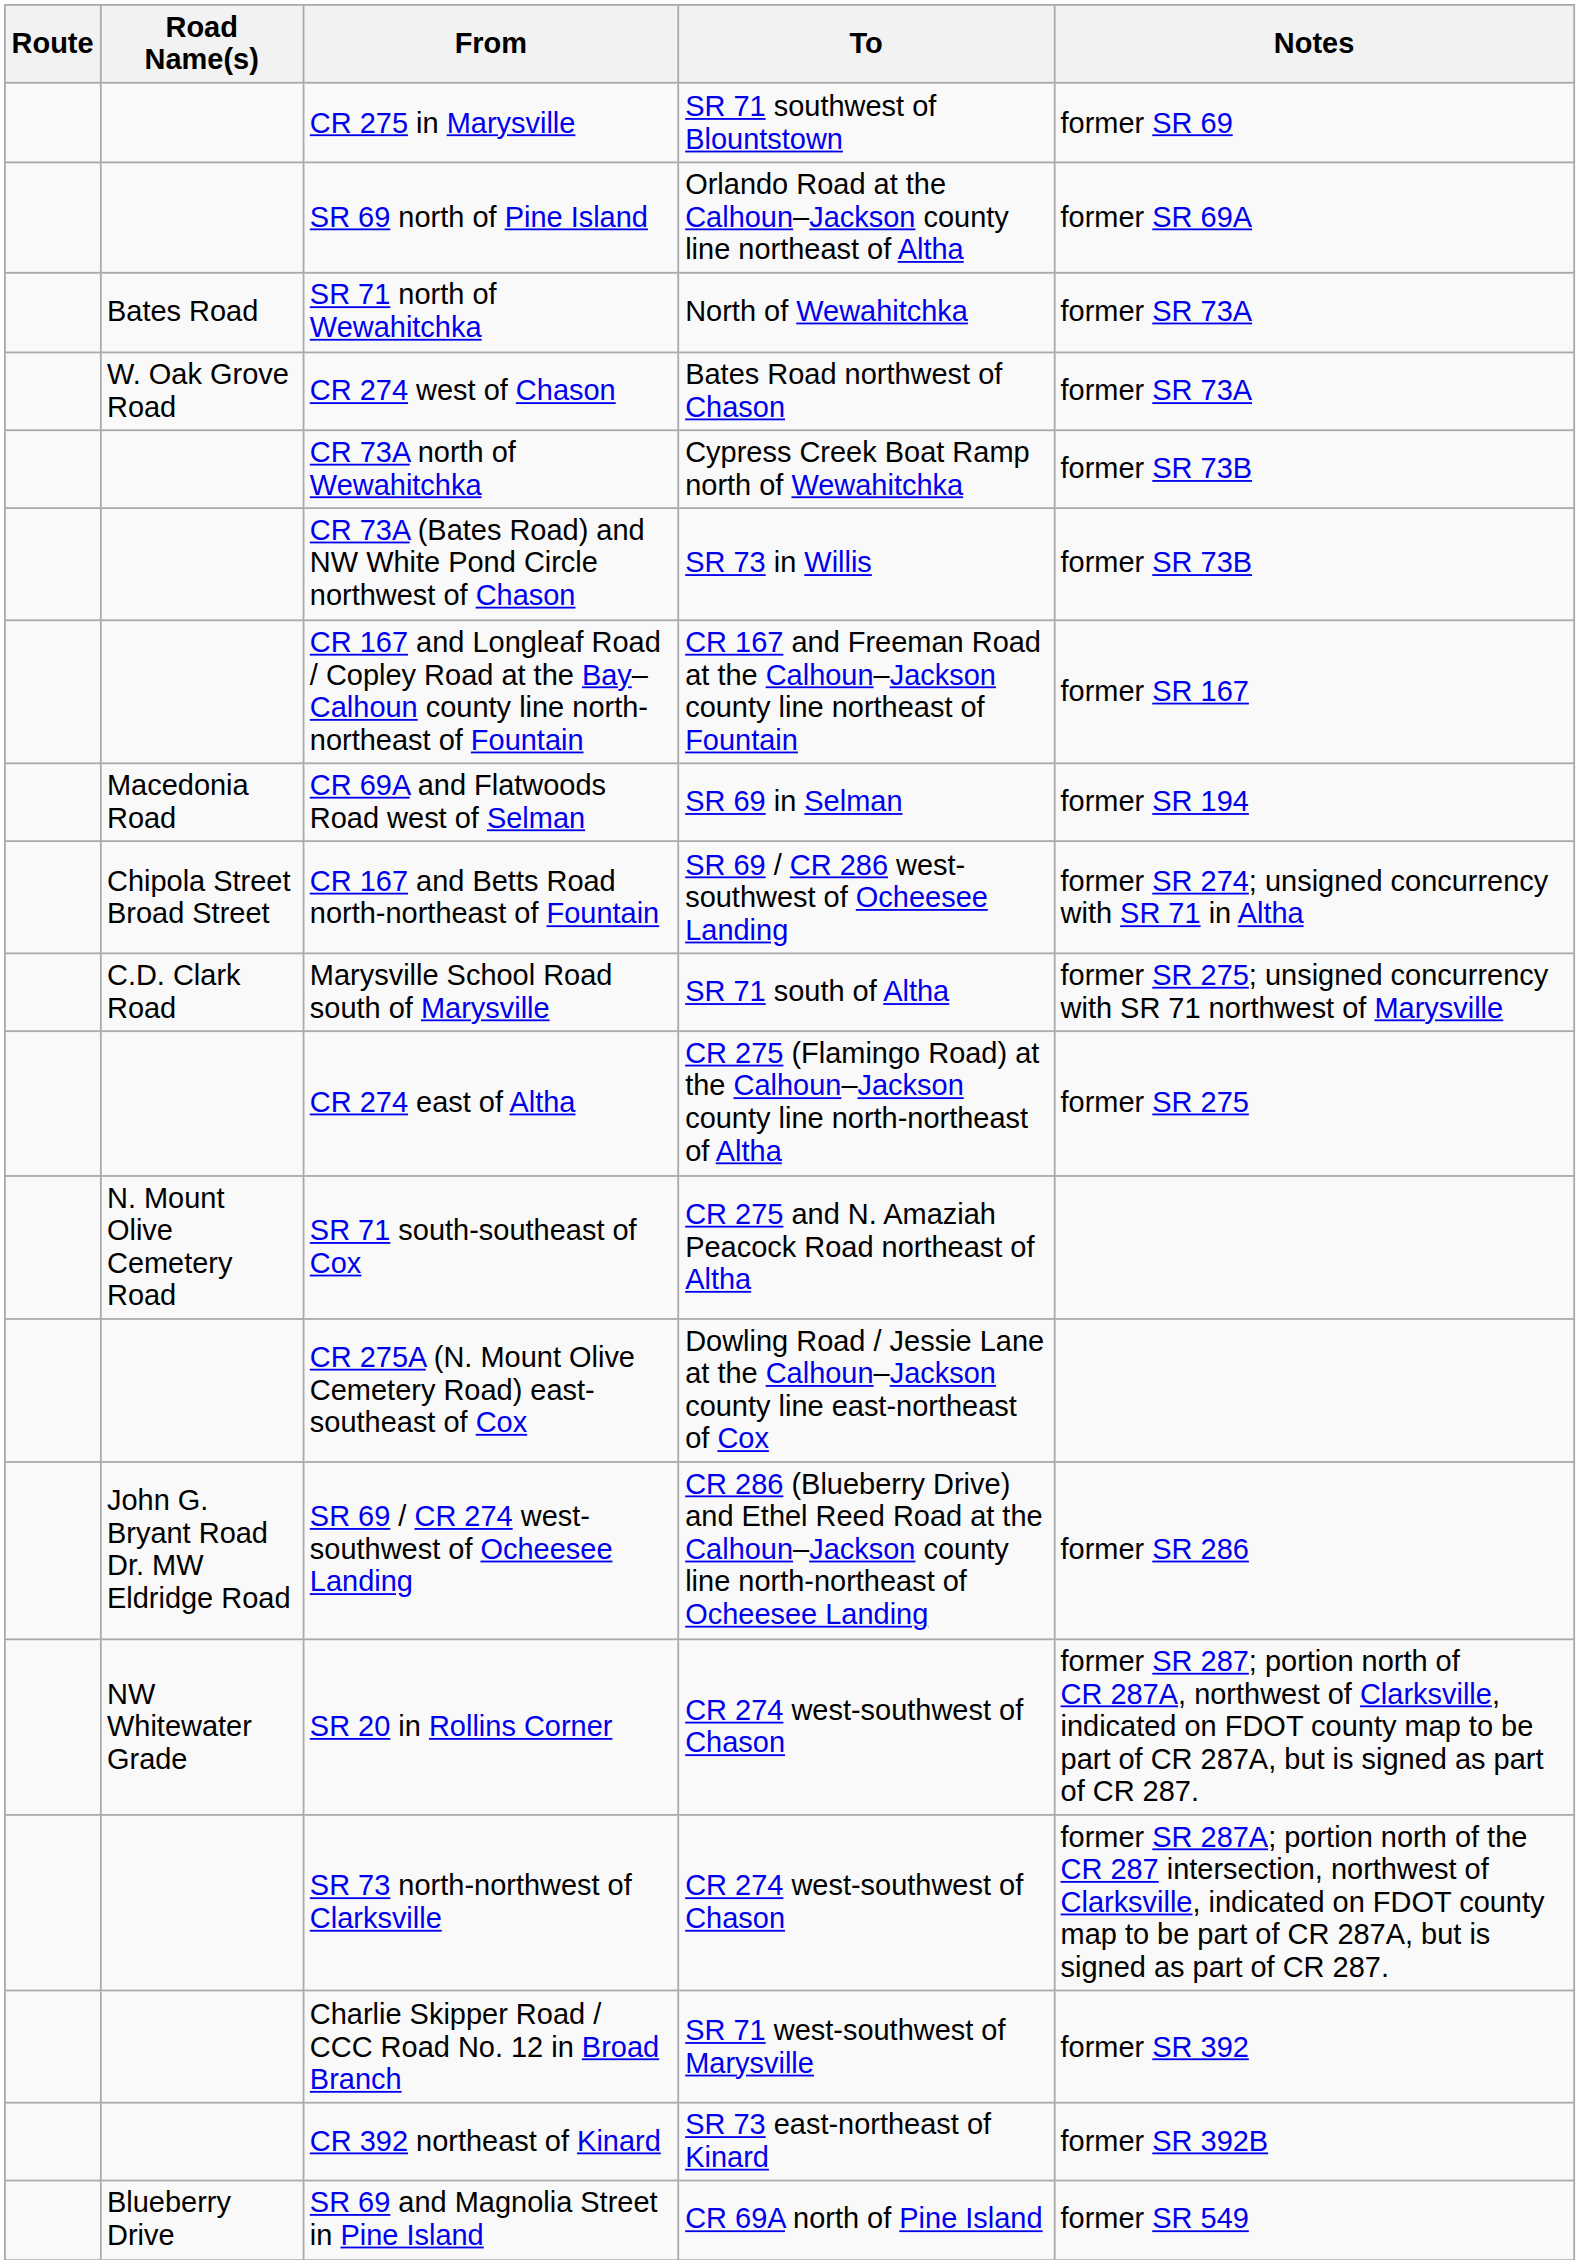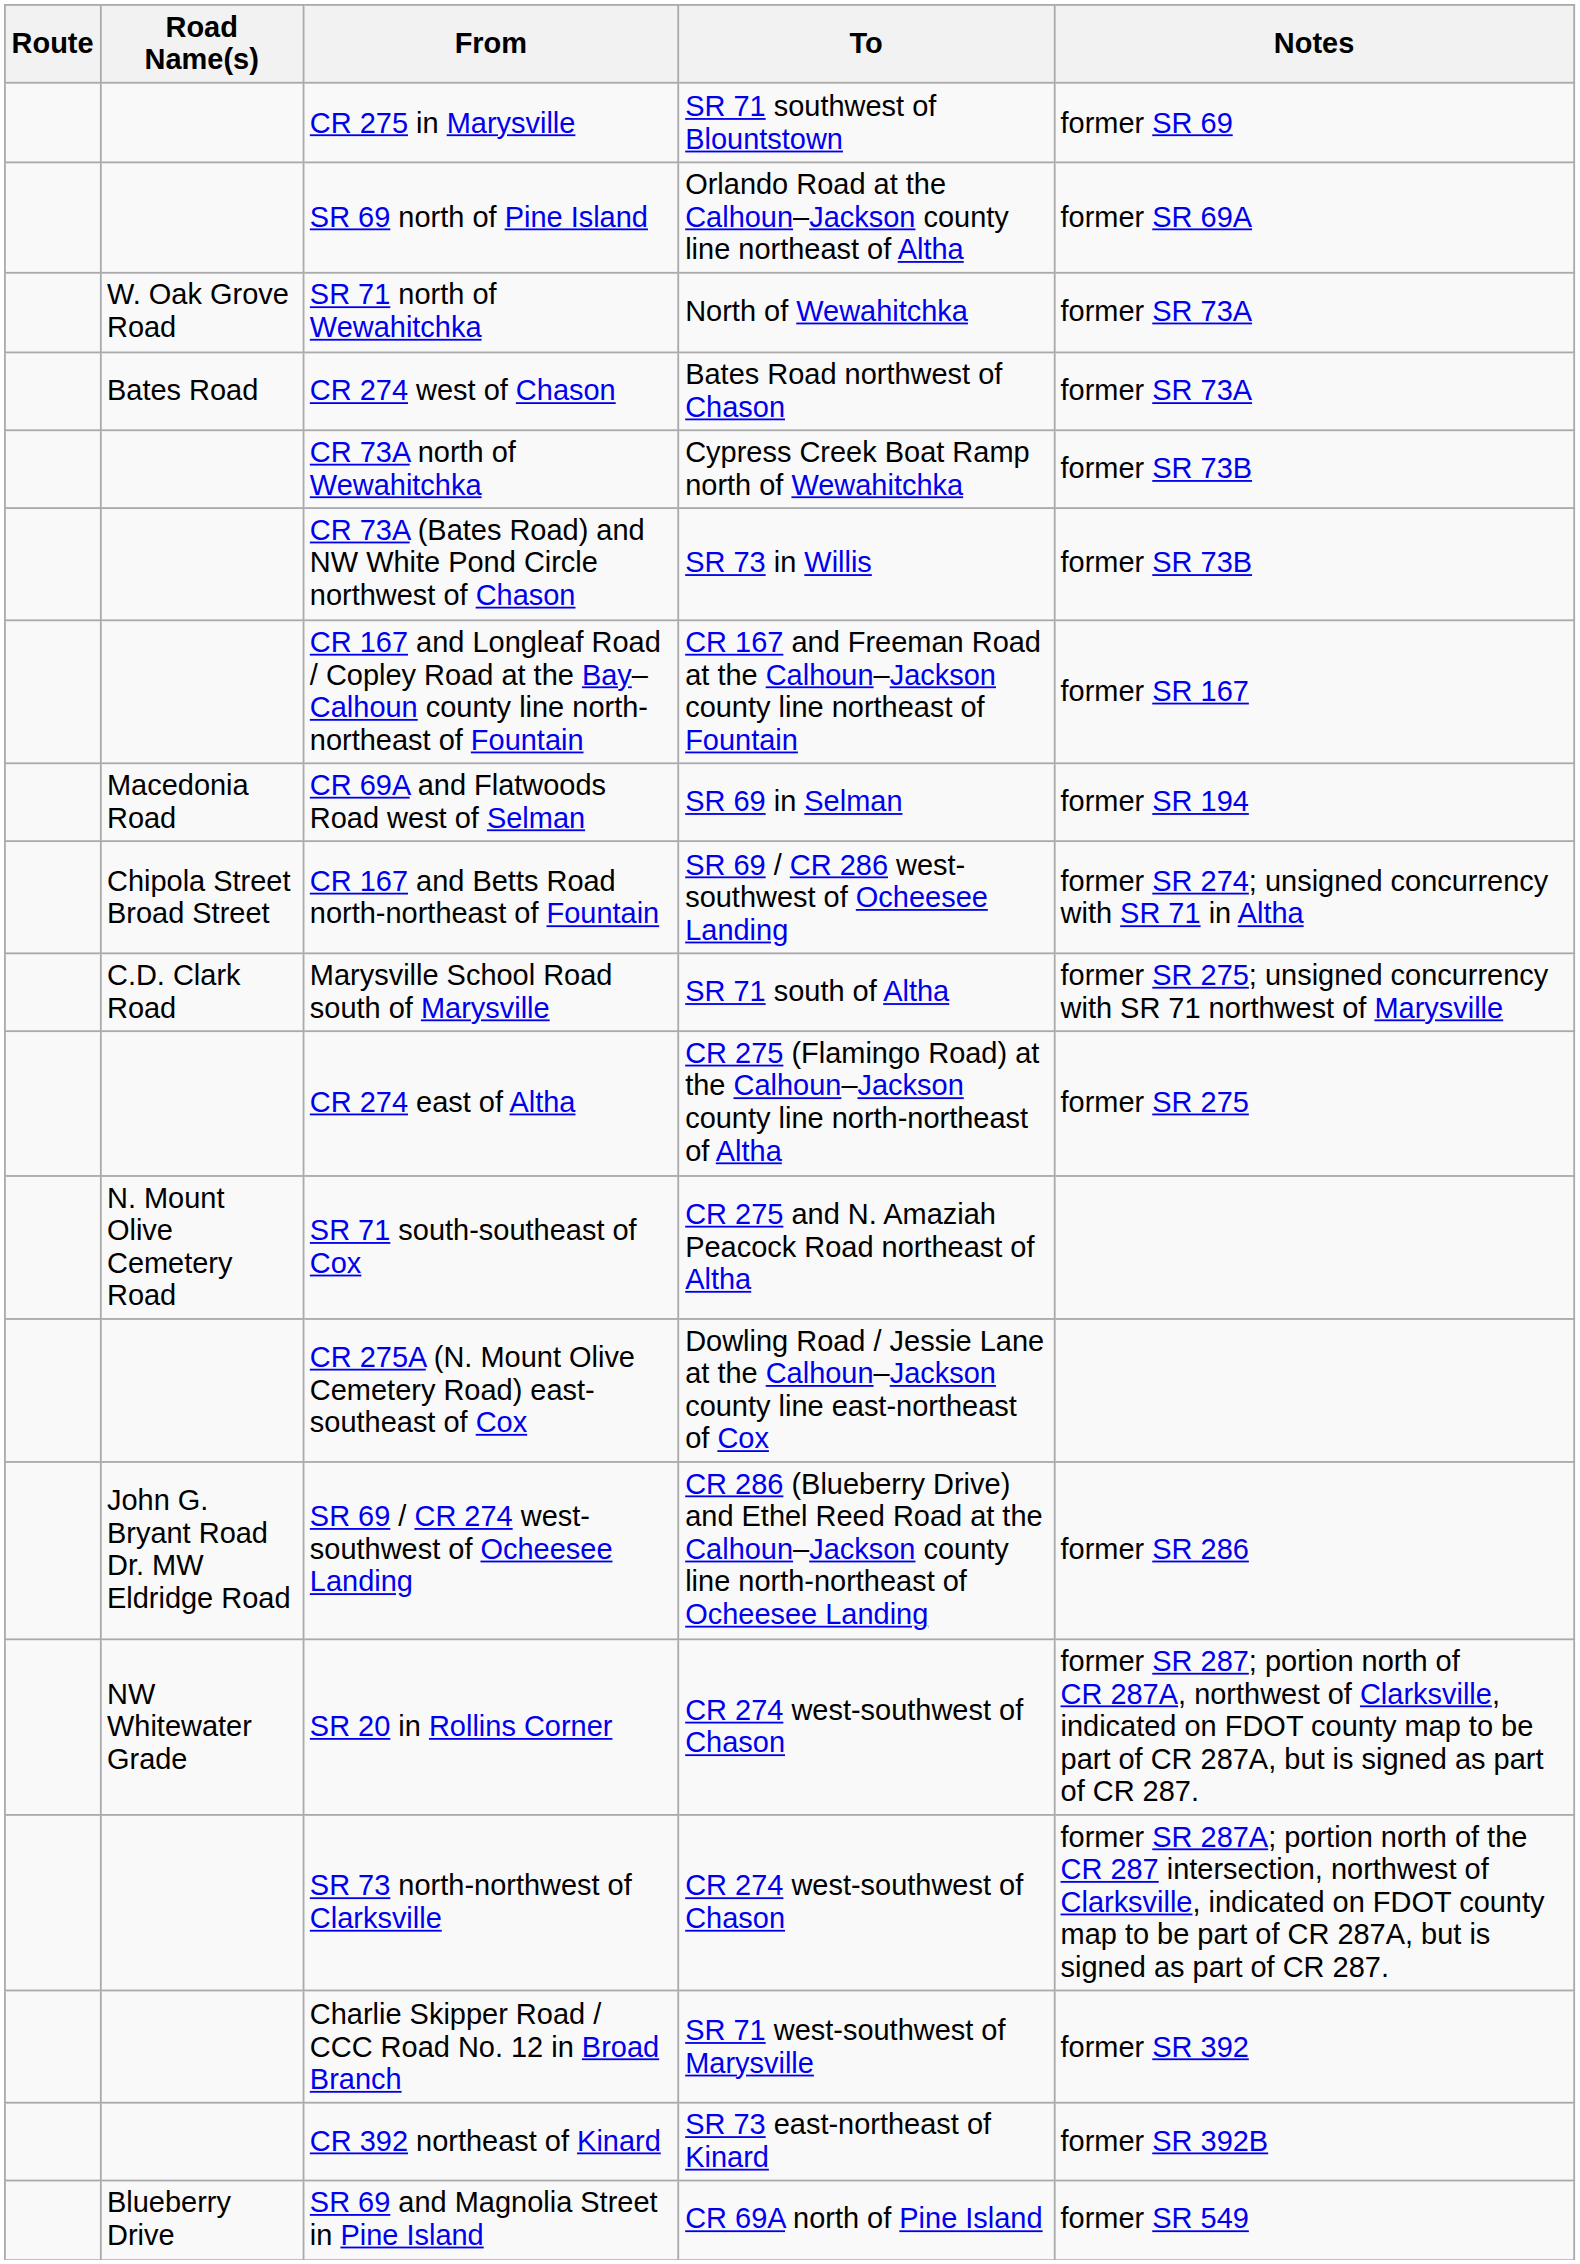SR 71 north of Wewahitchka | Road Name(s): Bates Road -> W. Oak Grove Road
CR 274 west of Chason | Road Name(s): W. Oak Grove Road -> Bates Road
